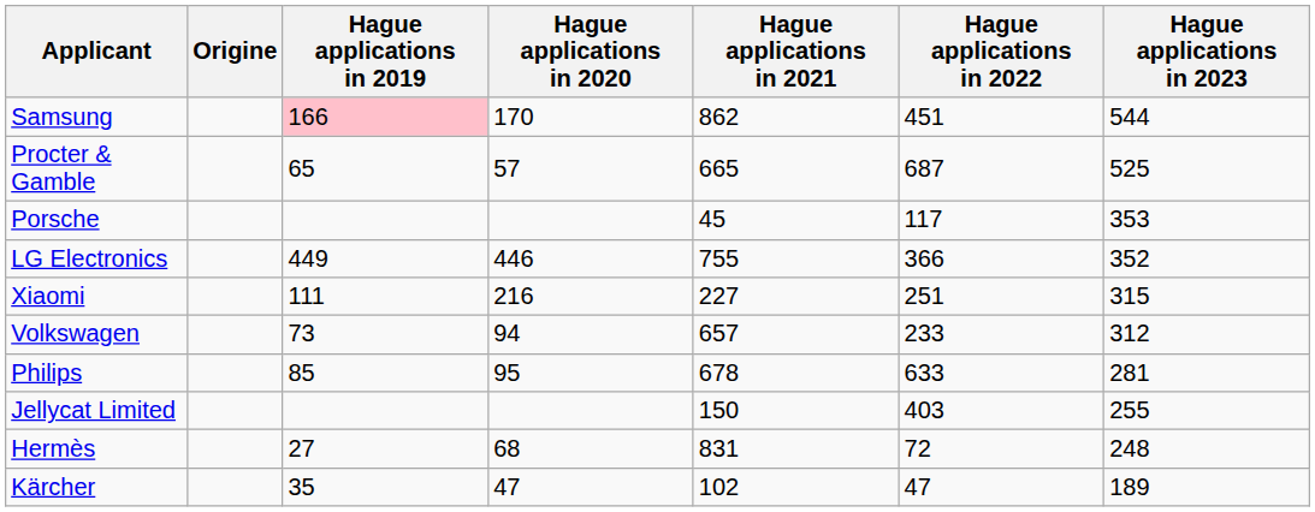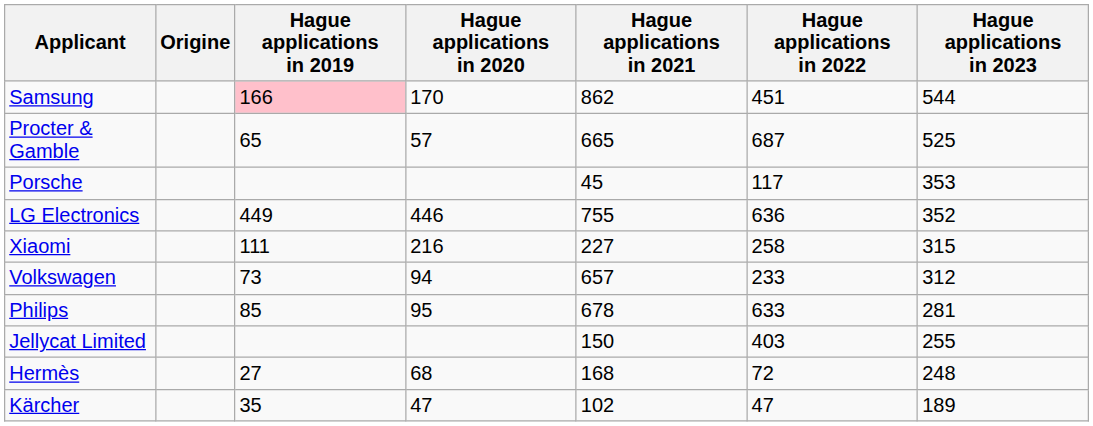LG Electronics | Hague applications in 2022: 366 -> 636
Xiaomi | Hague applications in 2022: 251 -> 258
Hermès | Hague applications in 2021: 831 -> 168
